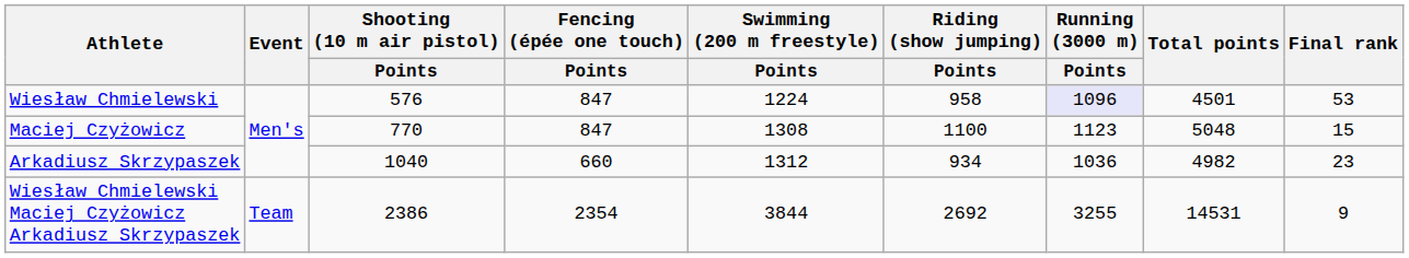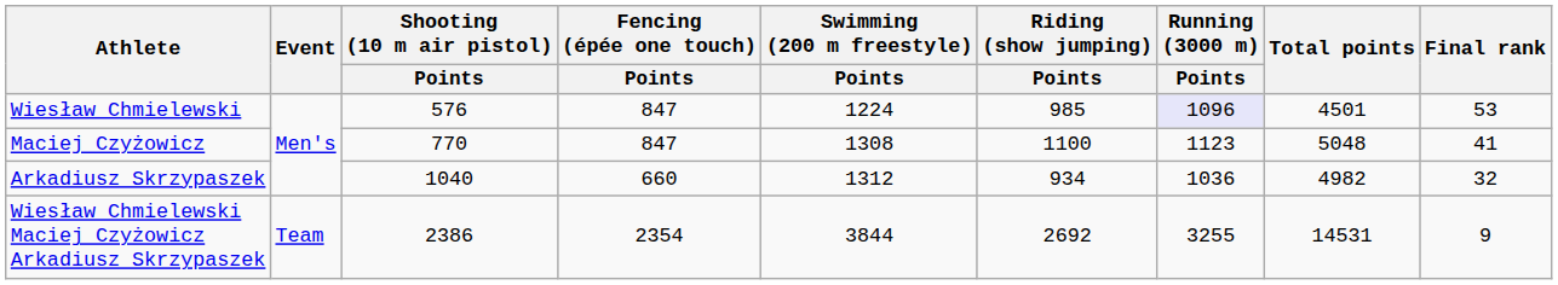Wiesław Chmielewski | Riding (show jumping) / Points: 958 -> 985
Maciej Czyżowicz | Final rank: 15 -> 41
Arkadiusz Skrzypaszek | Final rank: 23 -> 32
